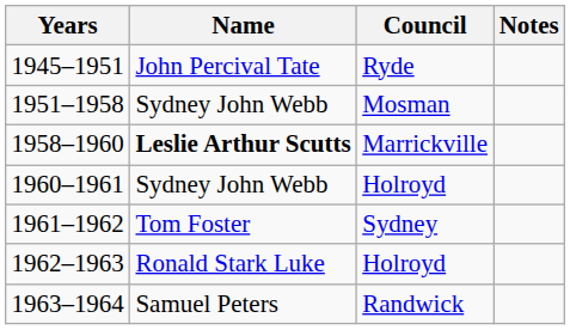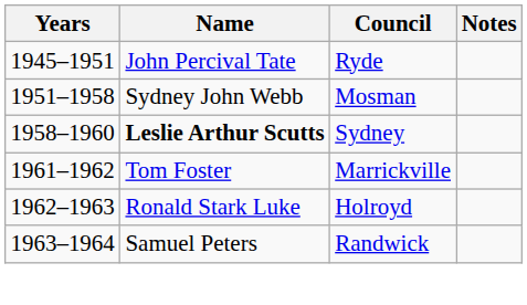1958–1960 | Council: Marrickville -> Sydney
- row: 1960–1961 | Sydney John Webb | Holroyd
1961–1962 | Council: Sydney -> Marrickville
